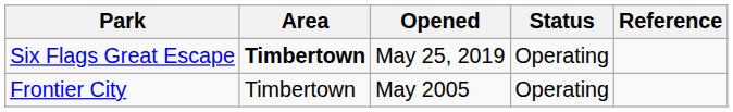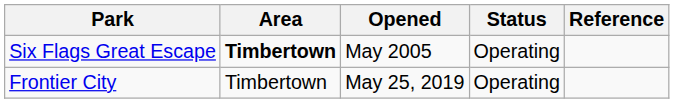Six Flags Great Escape | Opened: May 25, 2019 -> May 2005
Frontier City | Opened: May 2005 -> May 25, 2019
